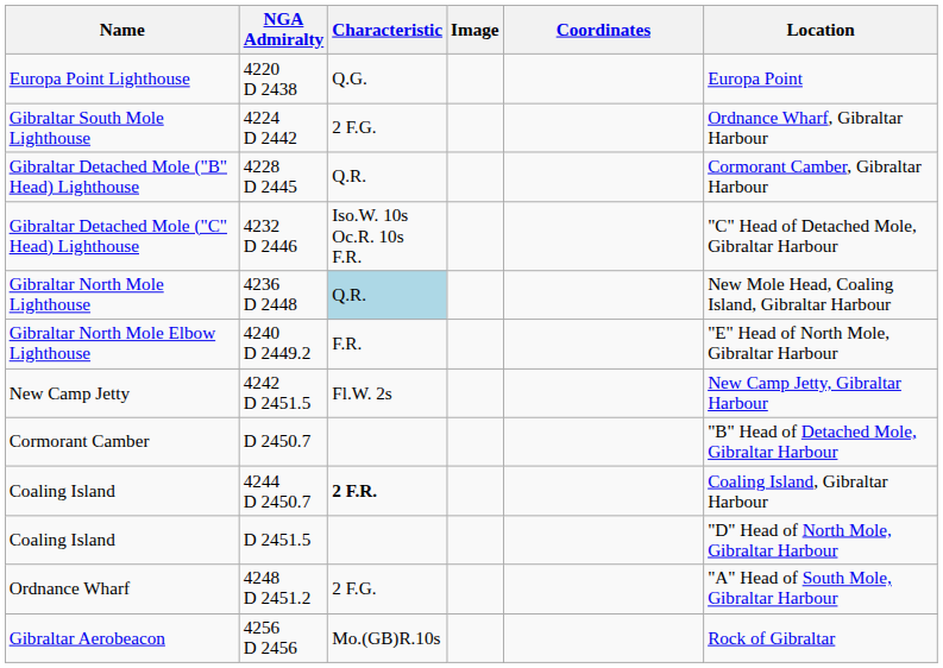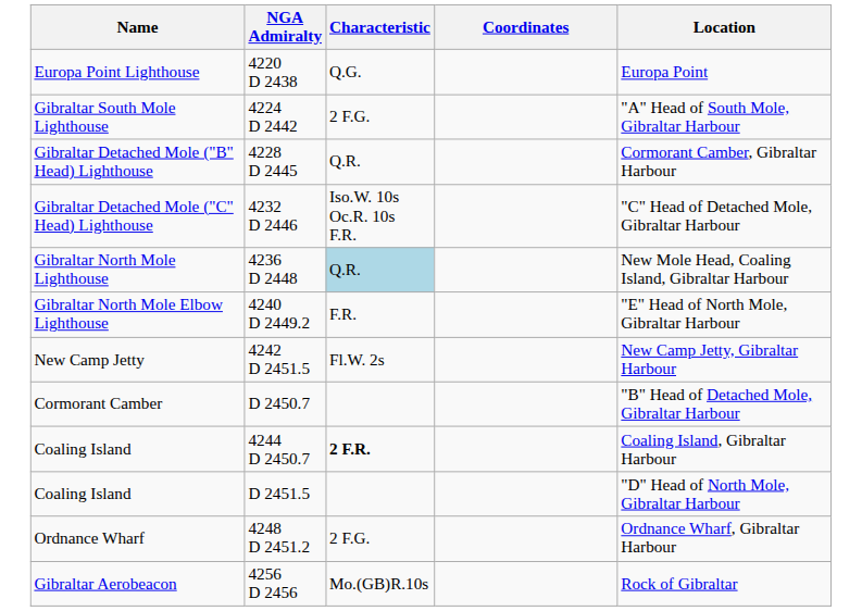- column: Image
Gibraltar South Mole Lighthouse | Location: Ordnance Wharf, Gibraltar Harbour -> "A" Head of South Mole, Gibraltar Harbour
Ordnance Wharf | Location: "A" Head of South Mole, Gibraltar Harbour -> Ordnance Wharf, Gibraltar Harbour
